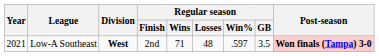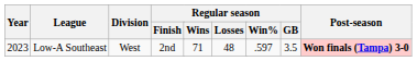Low-A Southeast | Year: 2021 -> 2023
Low-A Southeast | Division: bold -> normal
